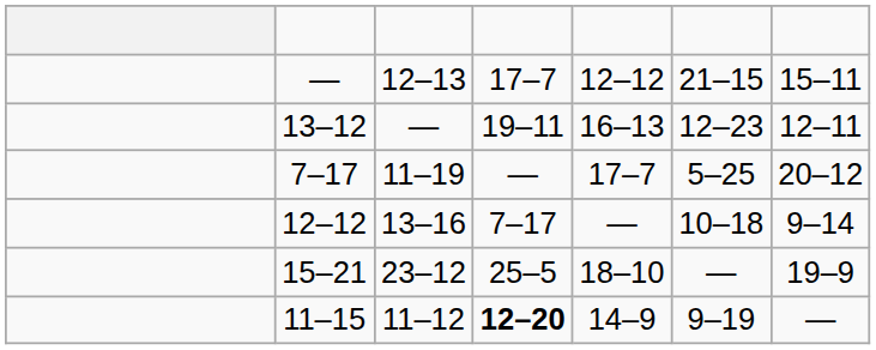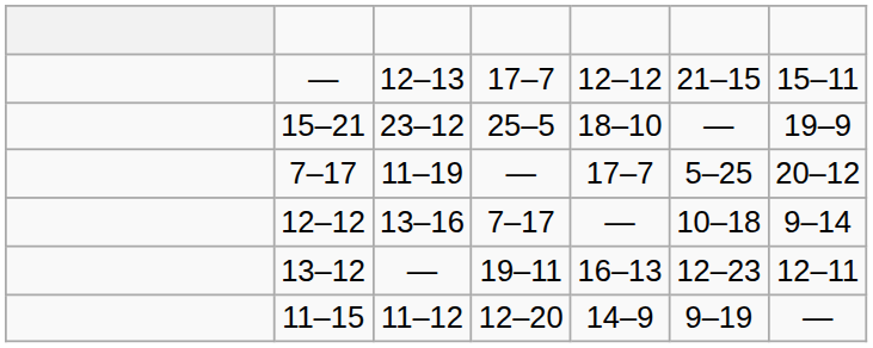rows swapped: 13–12 <-> 15–21
11–15 | column 4: bold -> normal
